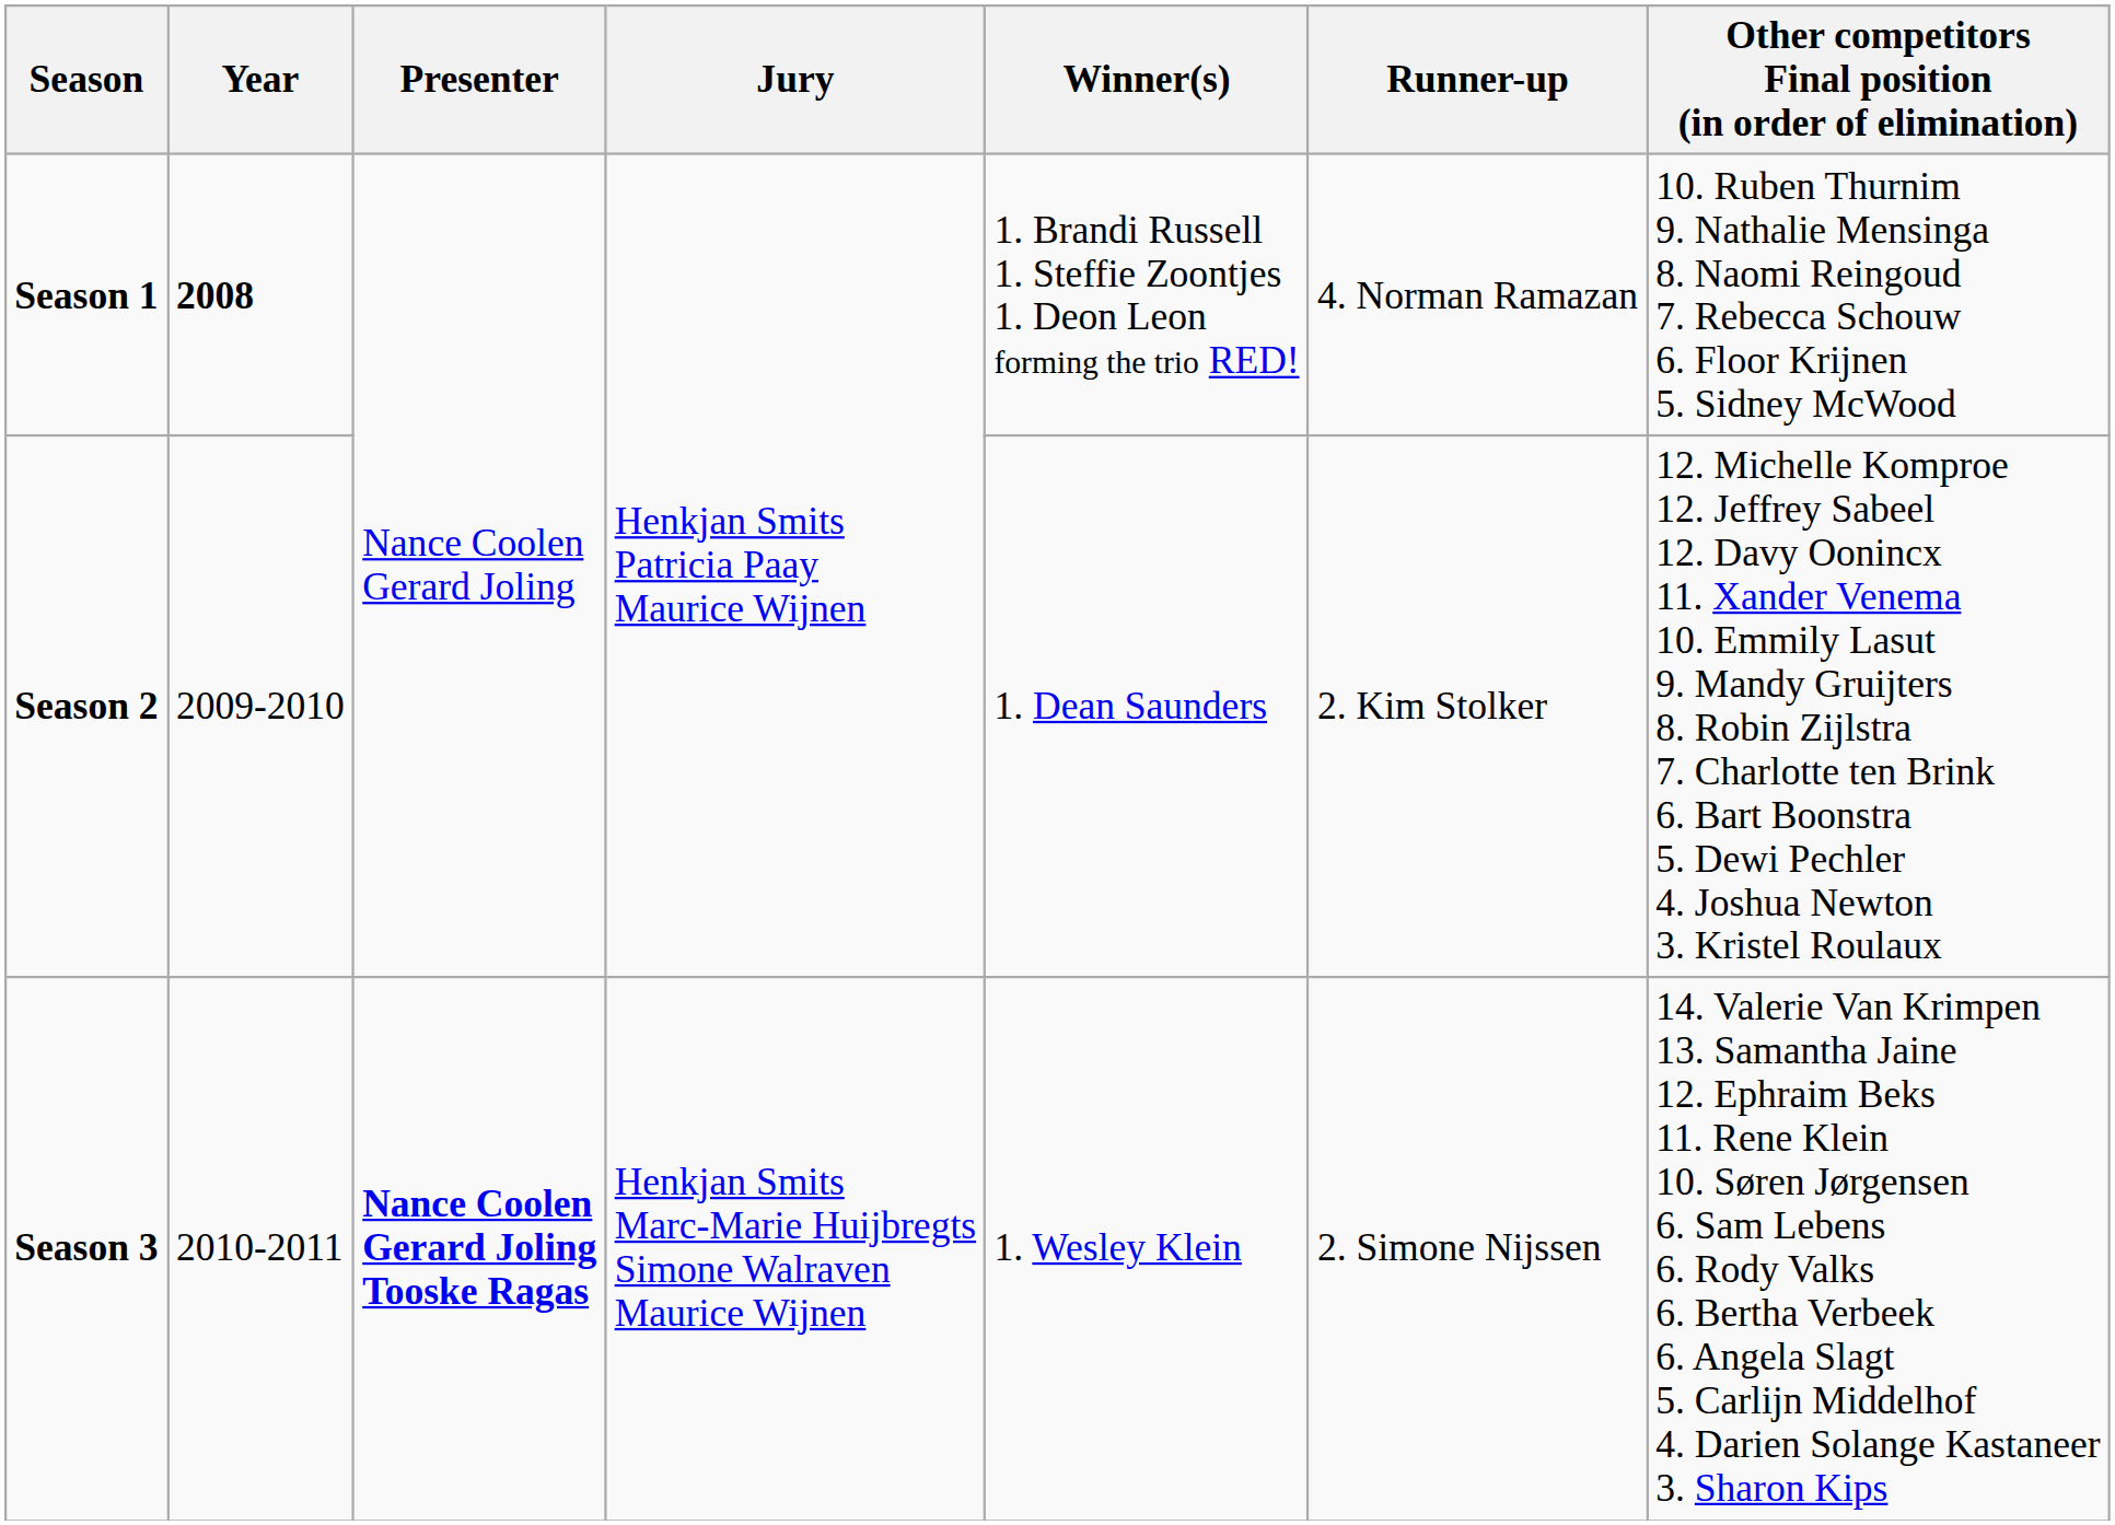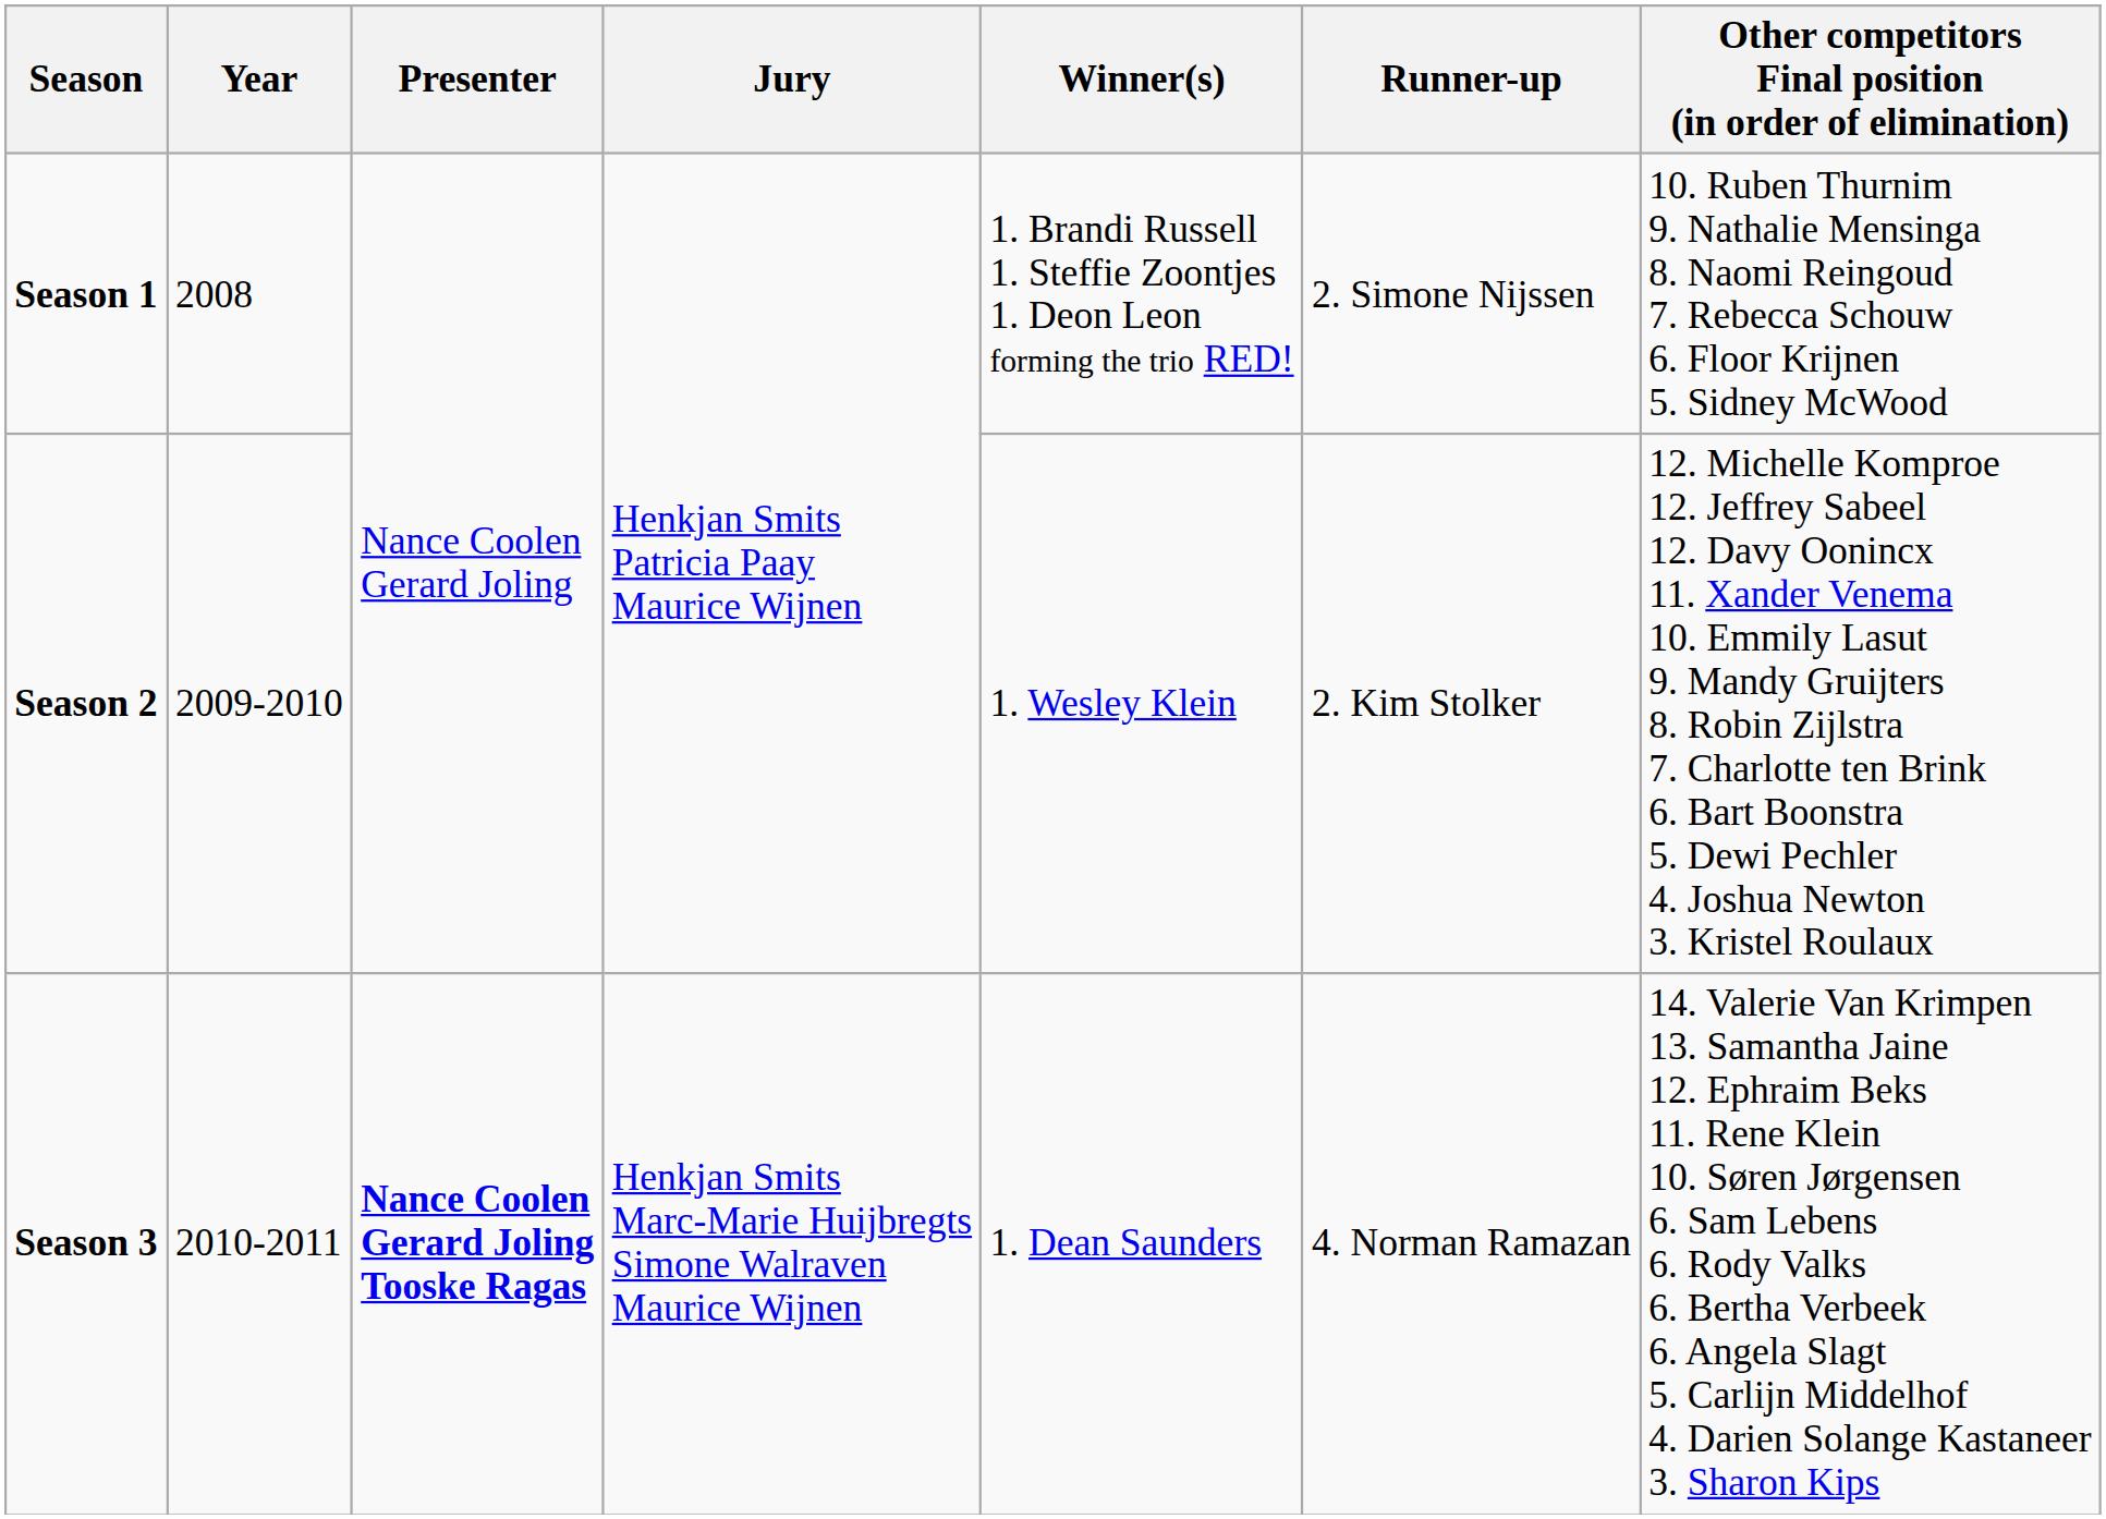Season 1 | Year: bold -> normal
Season 1 | Runner-up: 4. Norman Ramazan -> 2. Simone Nijssen
Season 2 | Winner(s): 1. Dean Saunders -> 1. Wesley Klein
Season 3 | Winner(s): 1. Wesley Klein -> 1. Dean Saunders
Season 3 | Runner-up: 2. Simone Nijssen -> 4. Norman Ramazan
